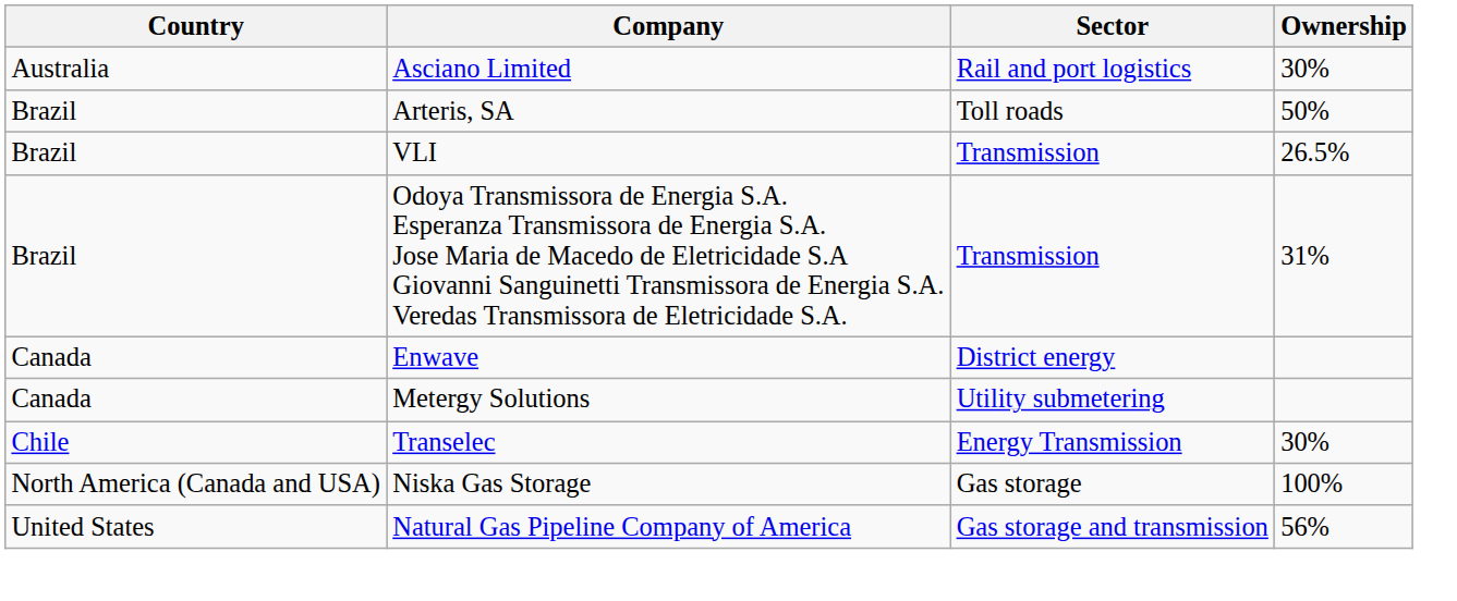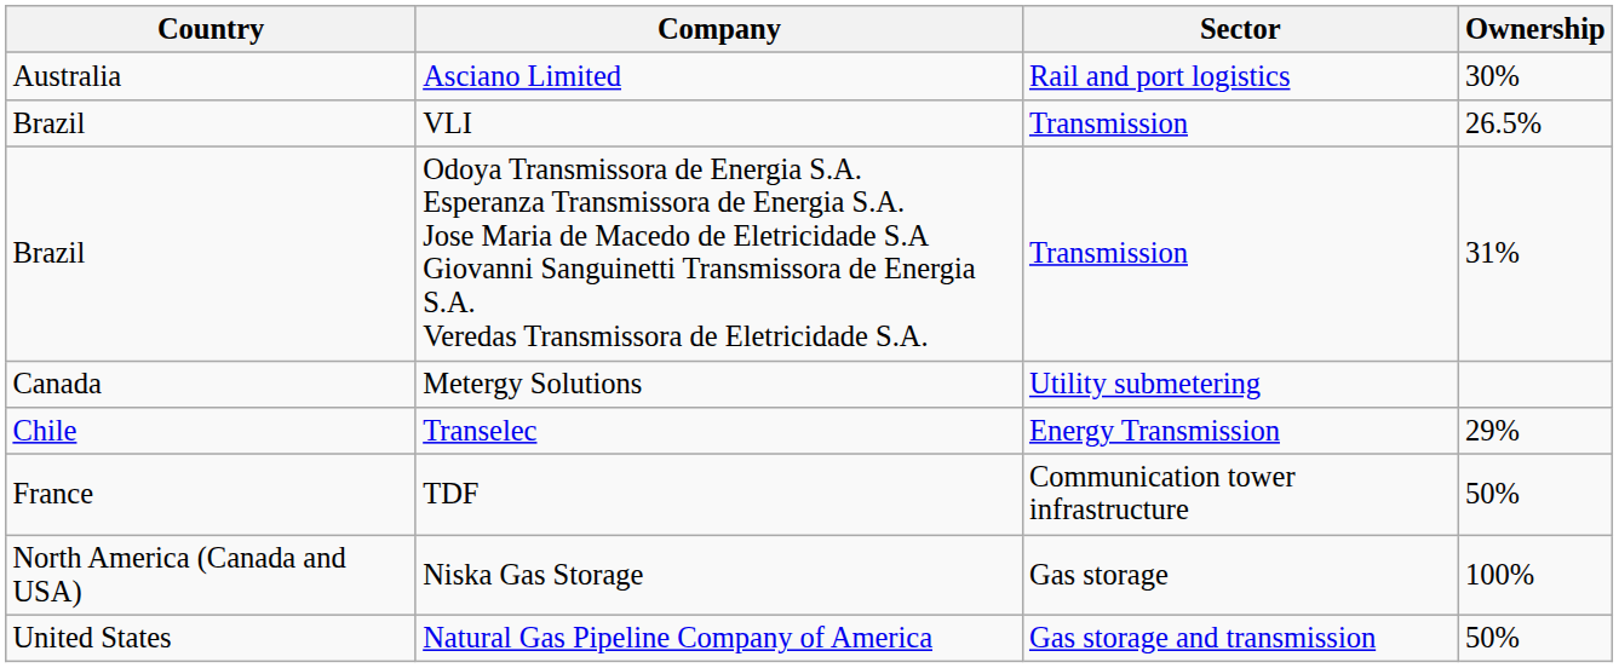- row: Brazil | Arteris, SA | Toll roads | 50%
- row: Canada | Enwave | District energy
Transelec | Ownership: 30% -> 29%
+ row: France | TDF | Communication tower infrastructure | 50%
Natural Gas Pipeline Company of America | Ownership: 56% -> 50%
